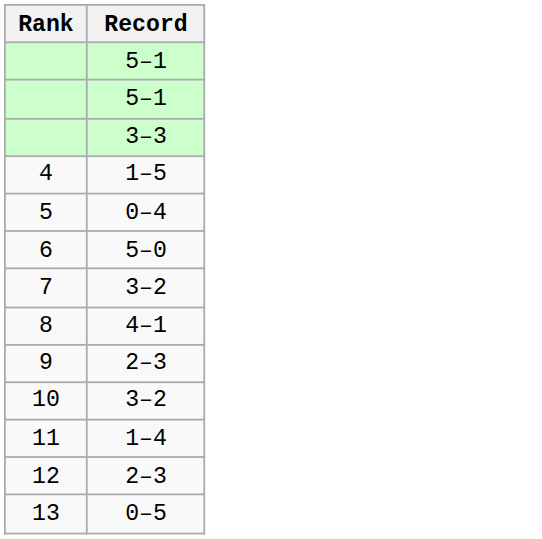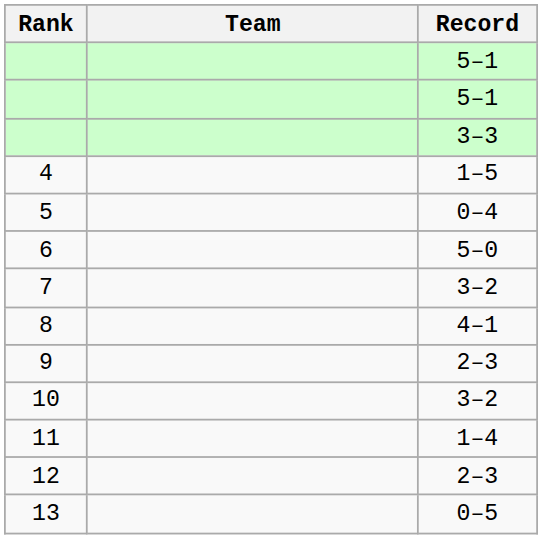+ column: Team
